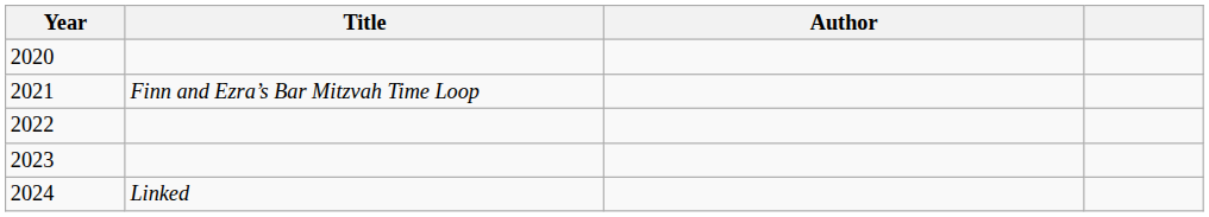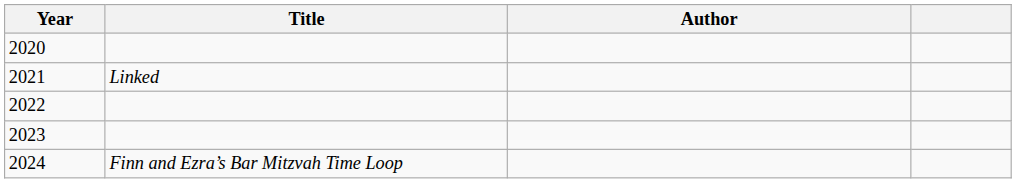2021 | Title: Finn and Ezra’s Bar Mitzvah Time Loop -> Linked
2024 | Title: Linked -> Finn and Ezra’s Bar Mitzvah Time Loop
